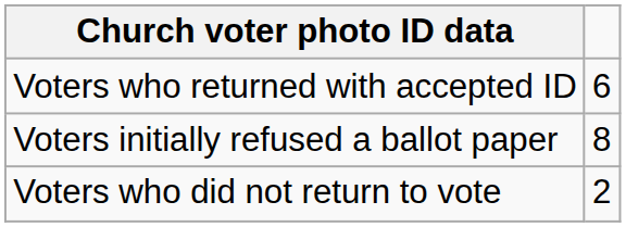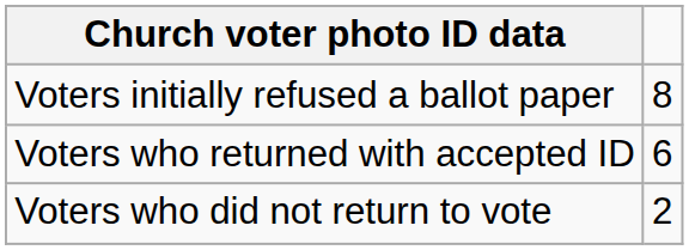rows swapped: Voters initially refused a ballot paper <-> Voters who returned with accepted ID
